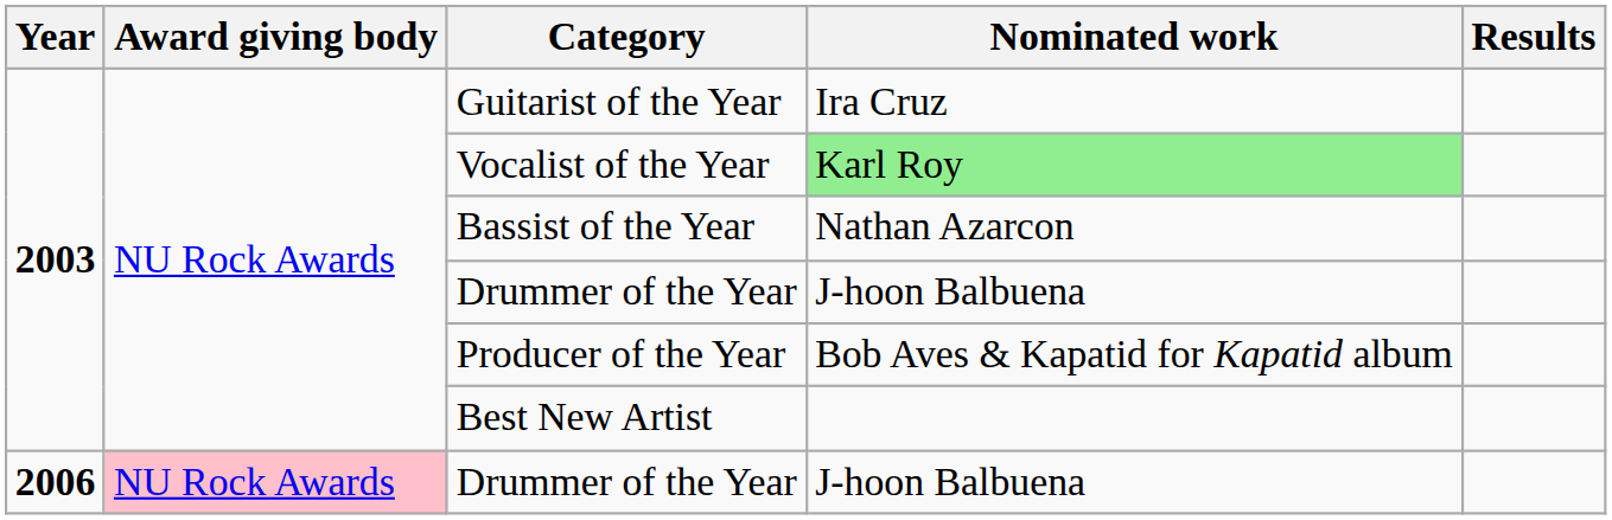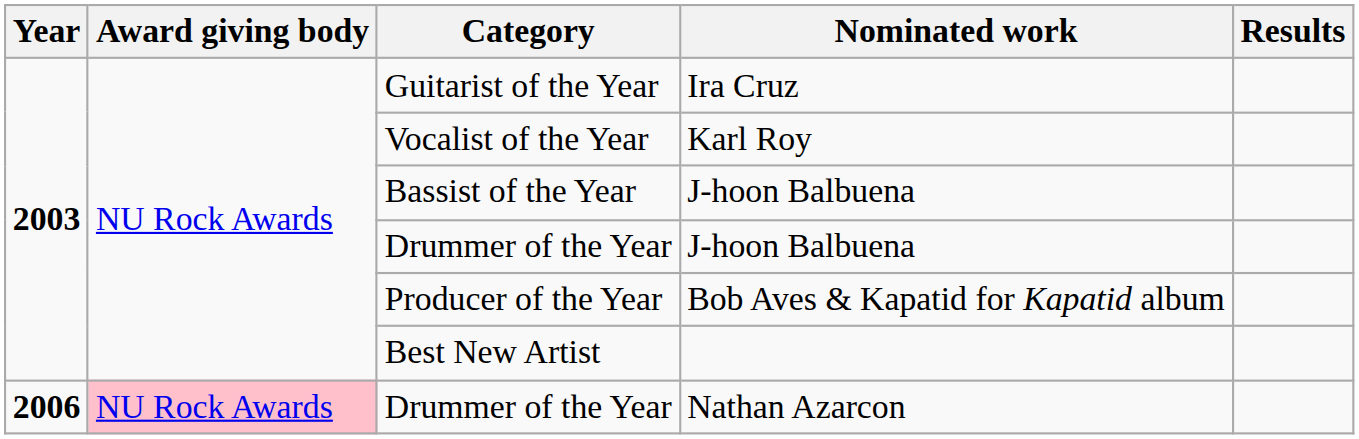Vocalist of the Year | Nominated work: lightgreen background -> no background
Bassist of the Year | Nominated work: Nathan Azarcon -> J-hoon Balbuena
2006 / Drummer of the Year | Nominated work: J-hoon Balbuena -> Nathan Azarcon
